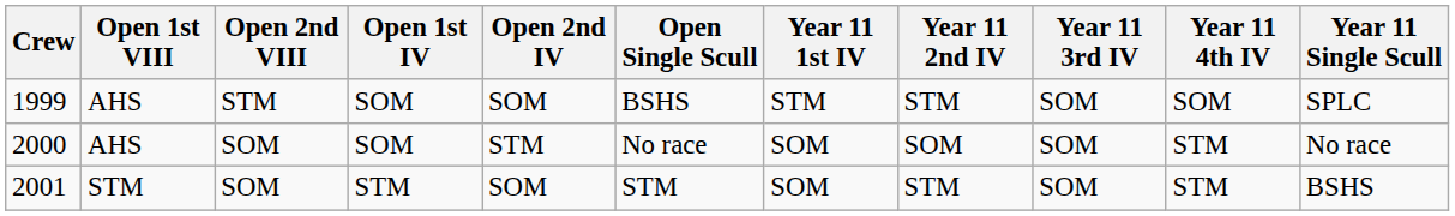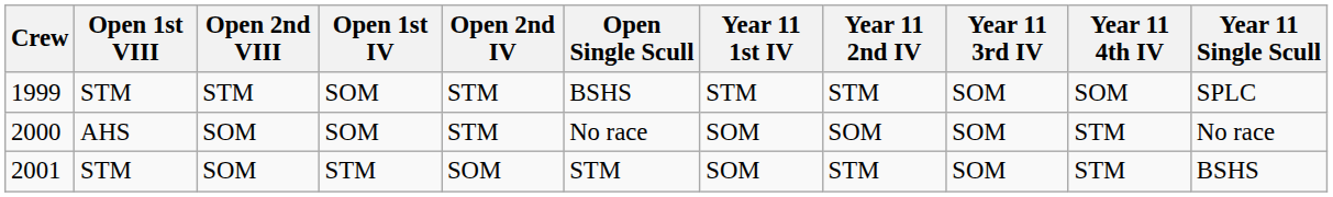1999 | Open 1st VIII: AHS -> STM
1999 | Open 2nd IV: SOM -> STM
